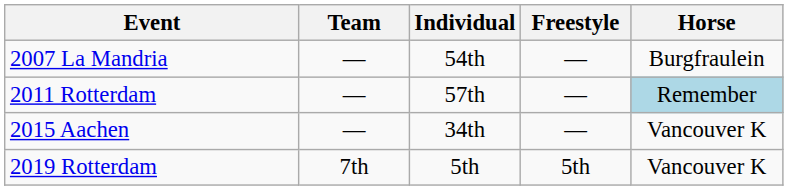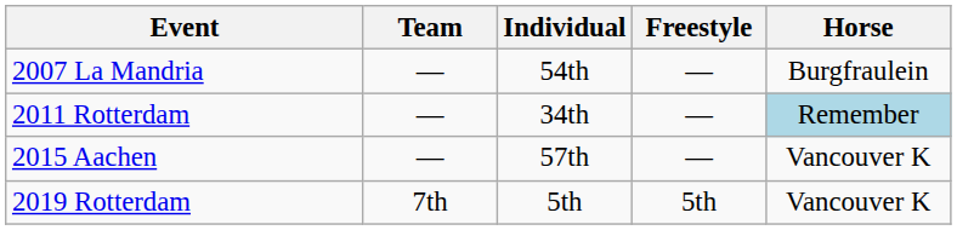2011 Rotterdam | Individual: 57th -> 34th
2015 Aachen | Individual: 34th -> 57th
